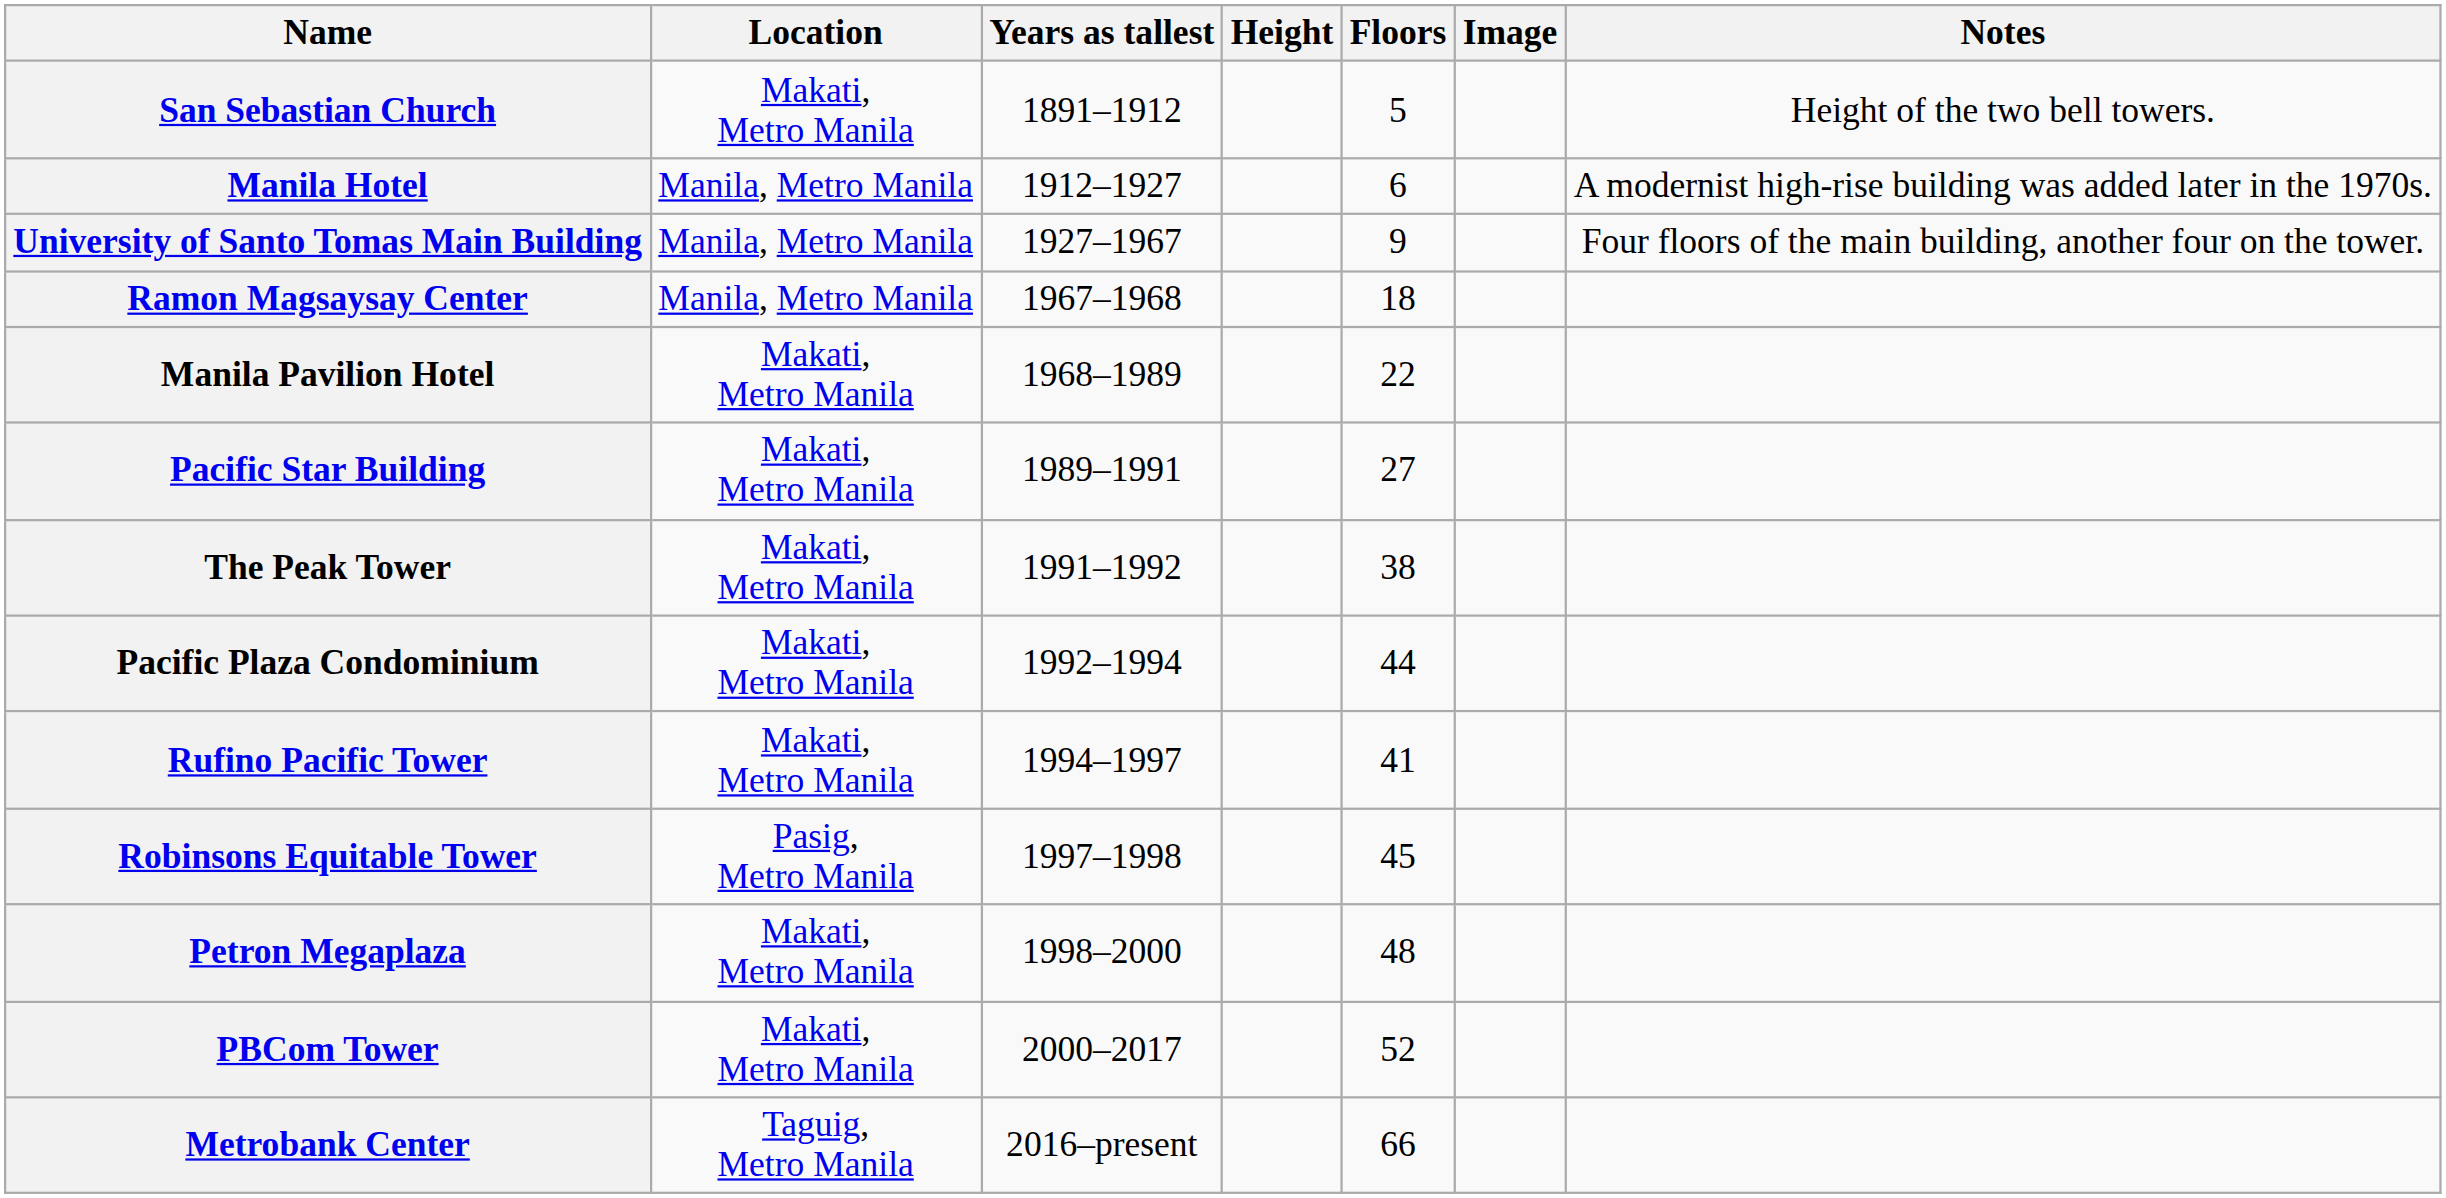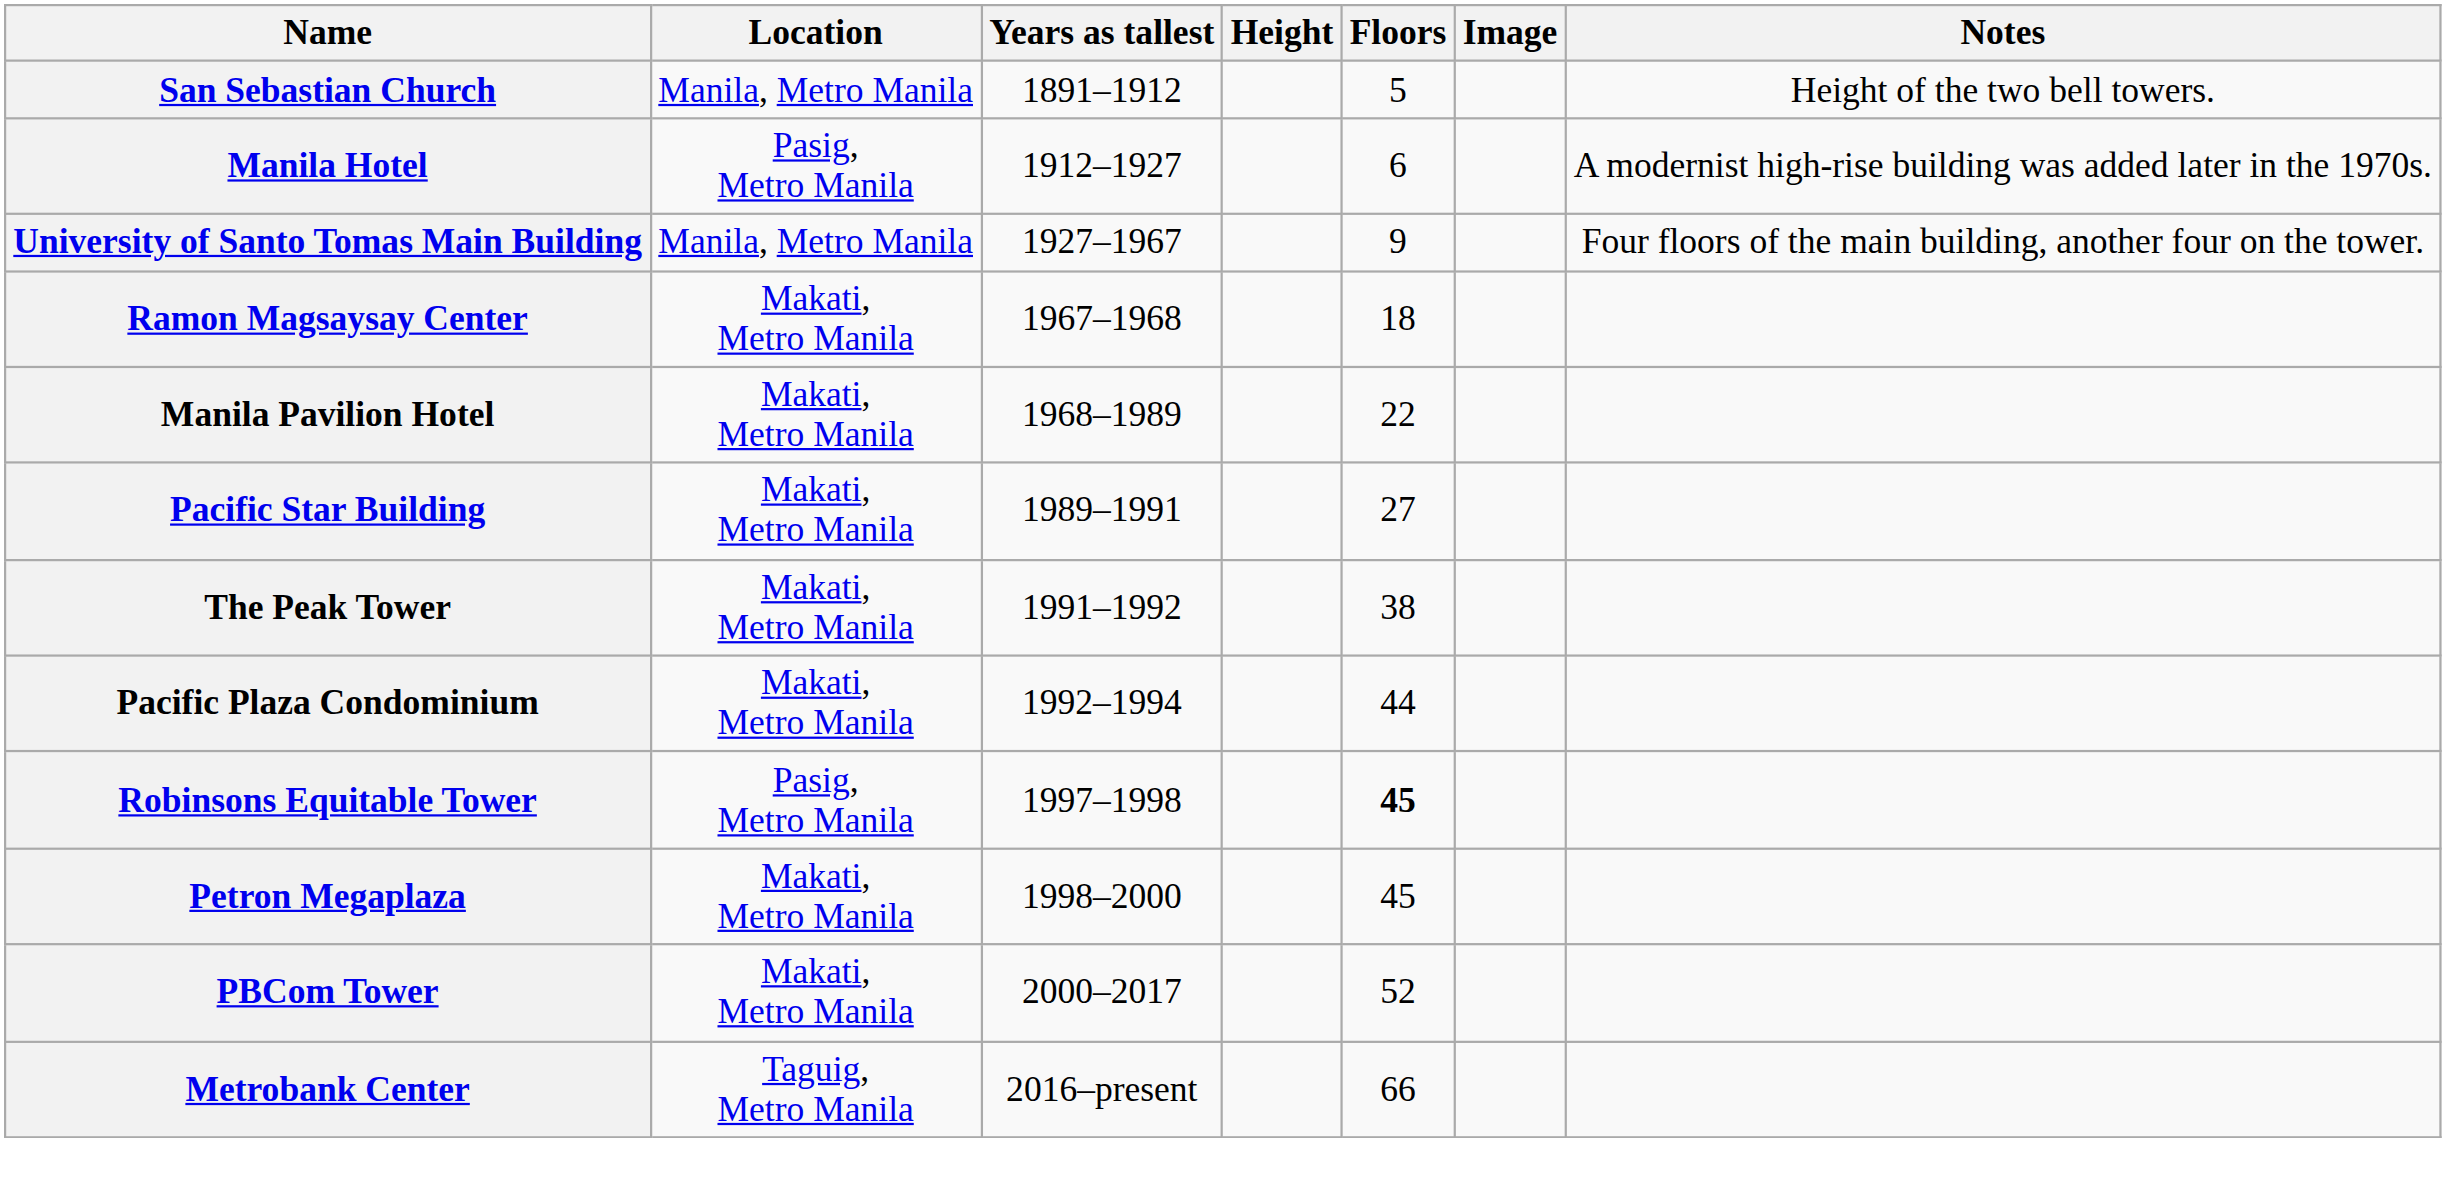San Sebastian Church | Location: Makati, Metro Manila -> Manila, Metro Manila
Manila Hotel | Location: Manila, Metro Manila -> Pasig, Metro Manila
Ramon Magsaysay Center | Location: Manila, Metro Manila -> Makati, Metro Manila
- row: Rufino Pacific Tower | Makati, Metro Manila | 1994–1997 | 41
Robinsons Equitable Tower | Floors: normal -> bold
Petron Megaplaza | Floors: 48 -> 45
